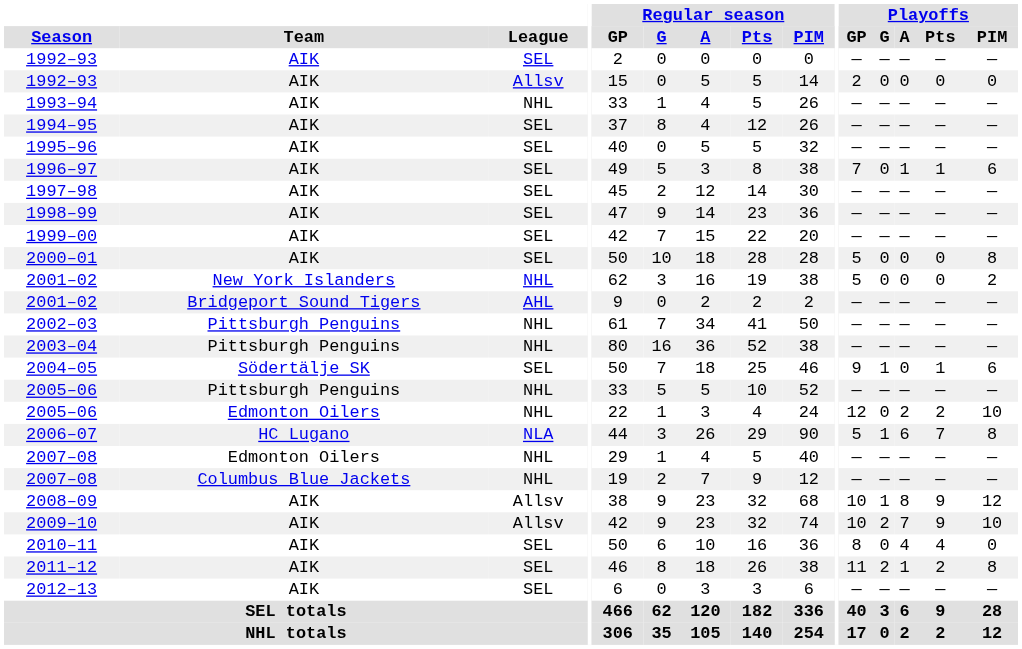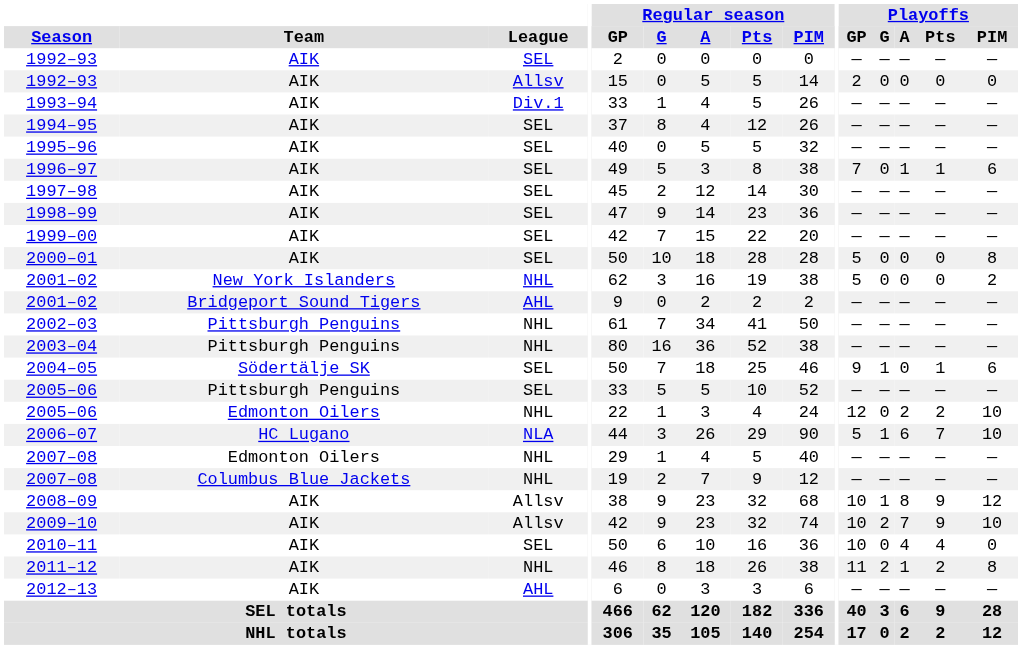1993–94 | League: NHL -> Div.1
2005–06 / Pittsburgh Penguins | League: NHL -> SEL
2006–07 | Playoffs / PIM: 8 -> 10
2010–11 | Playoffs / GP: 8 -> 10
2011–12 | League: SEL -> NHL
2012–13 | League: SEL -> AHL
